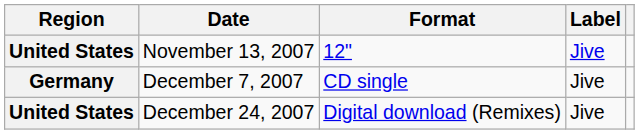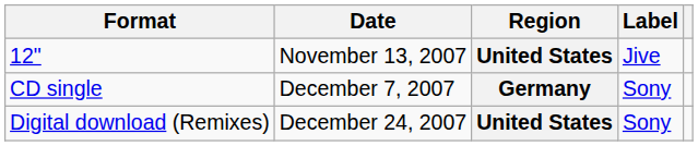columns swapped: Region <-> Format
December 7, 2007 | Label: Jive -> Sony
December 24, 2007 | Label: Jive -> Sony
